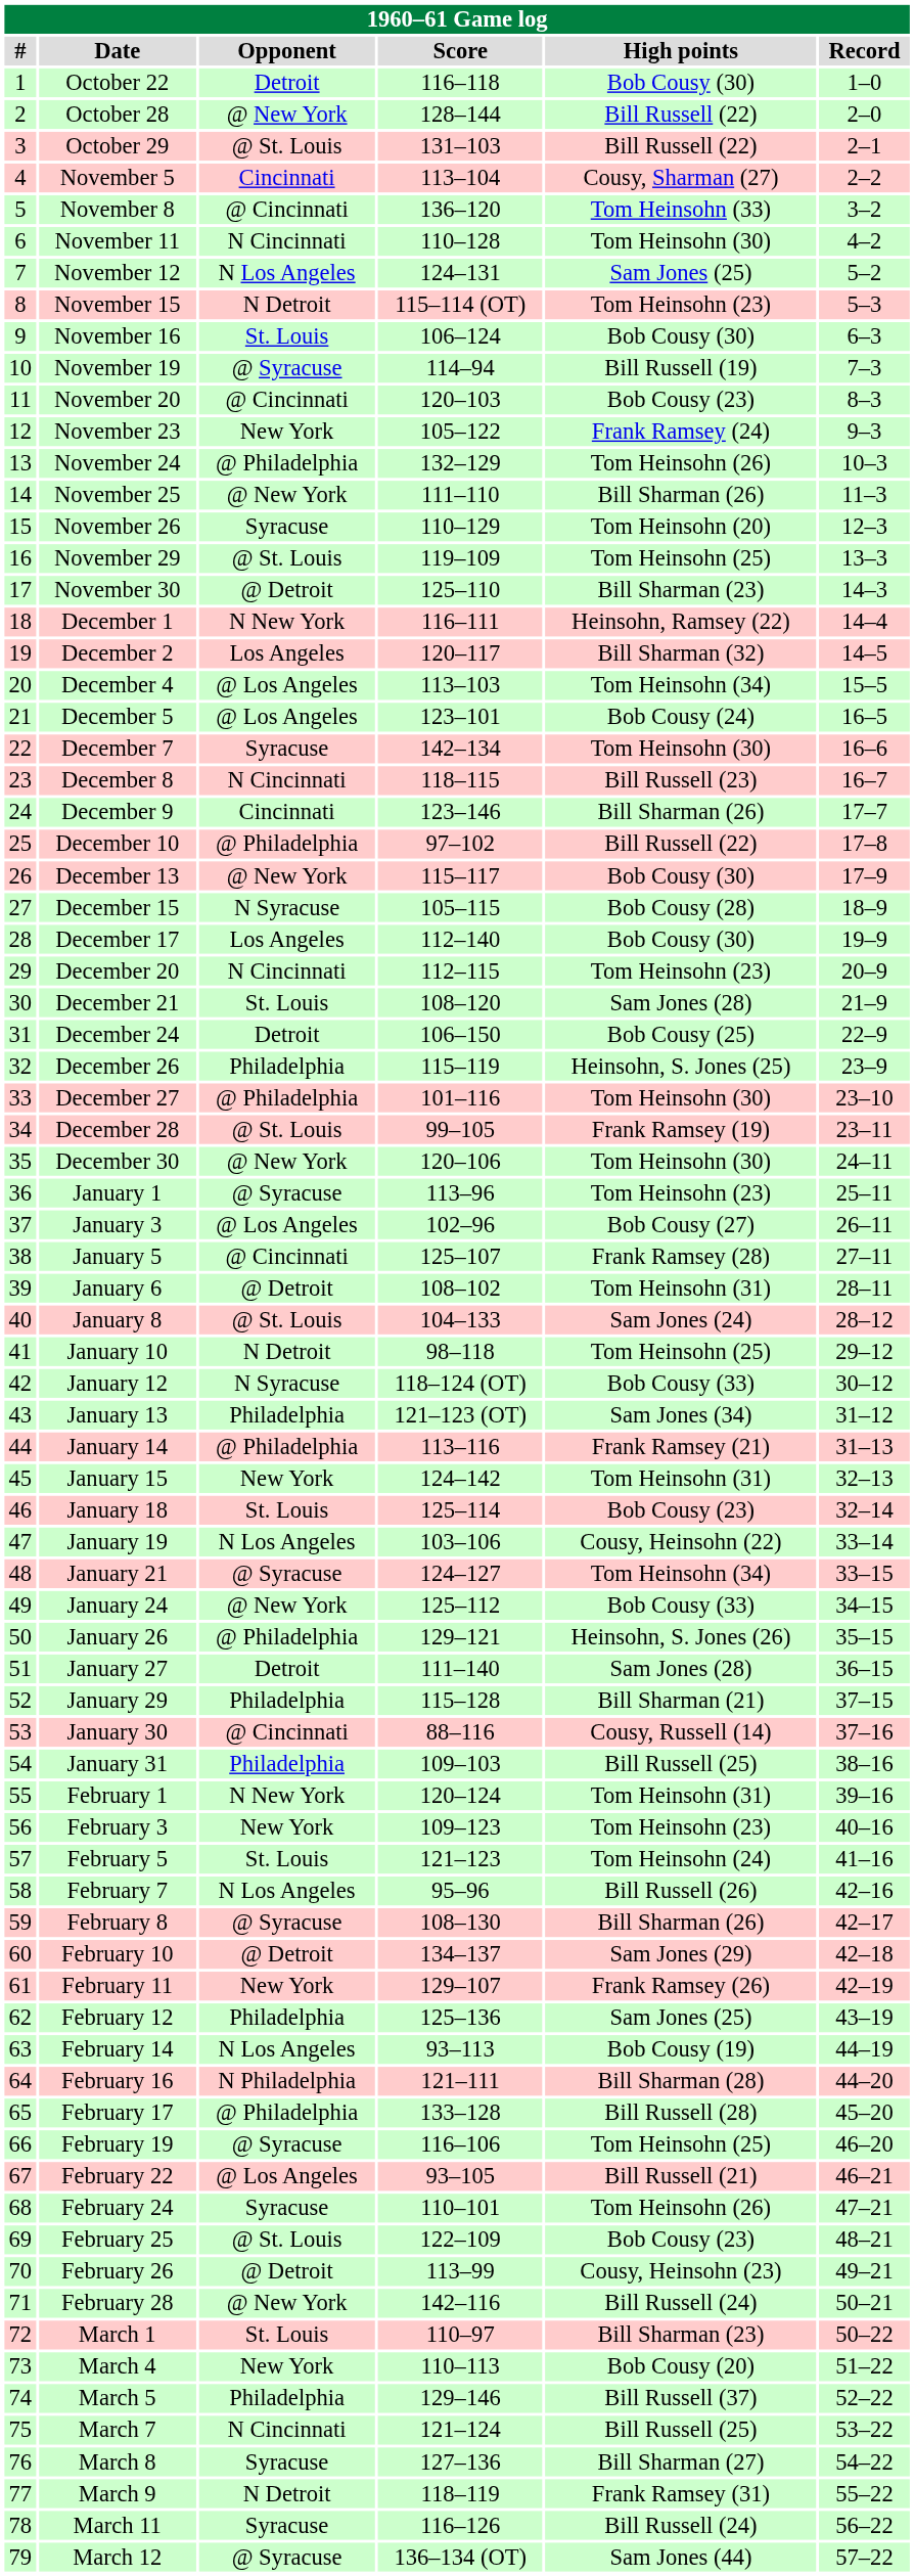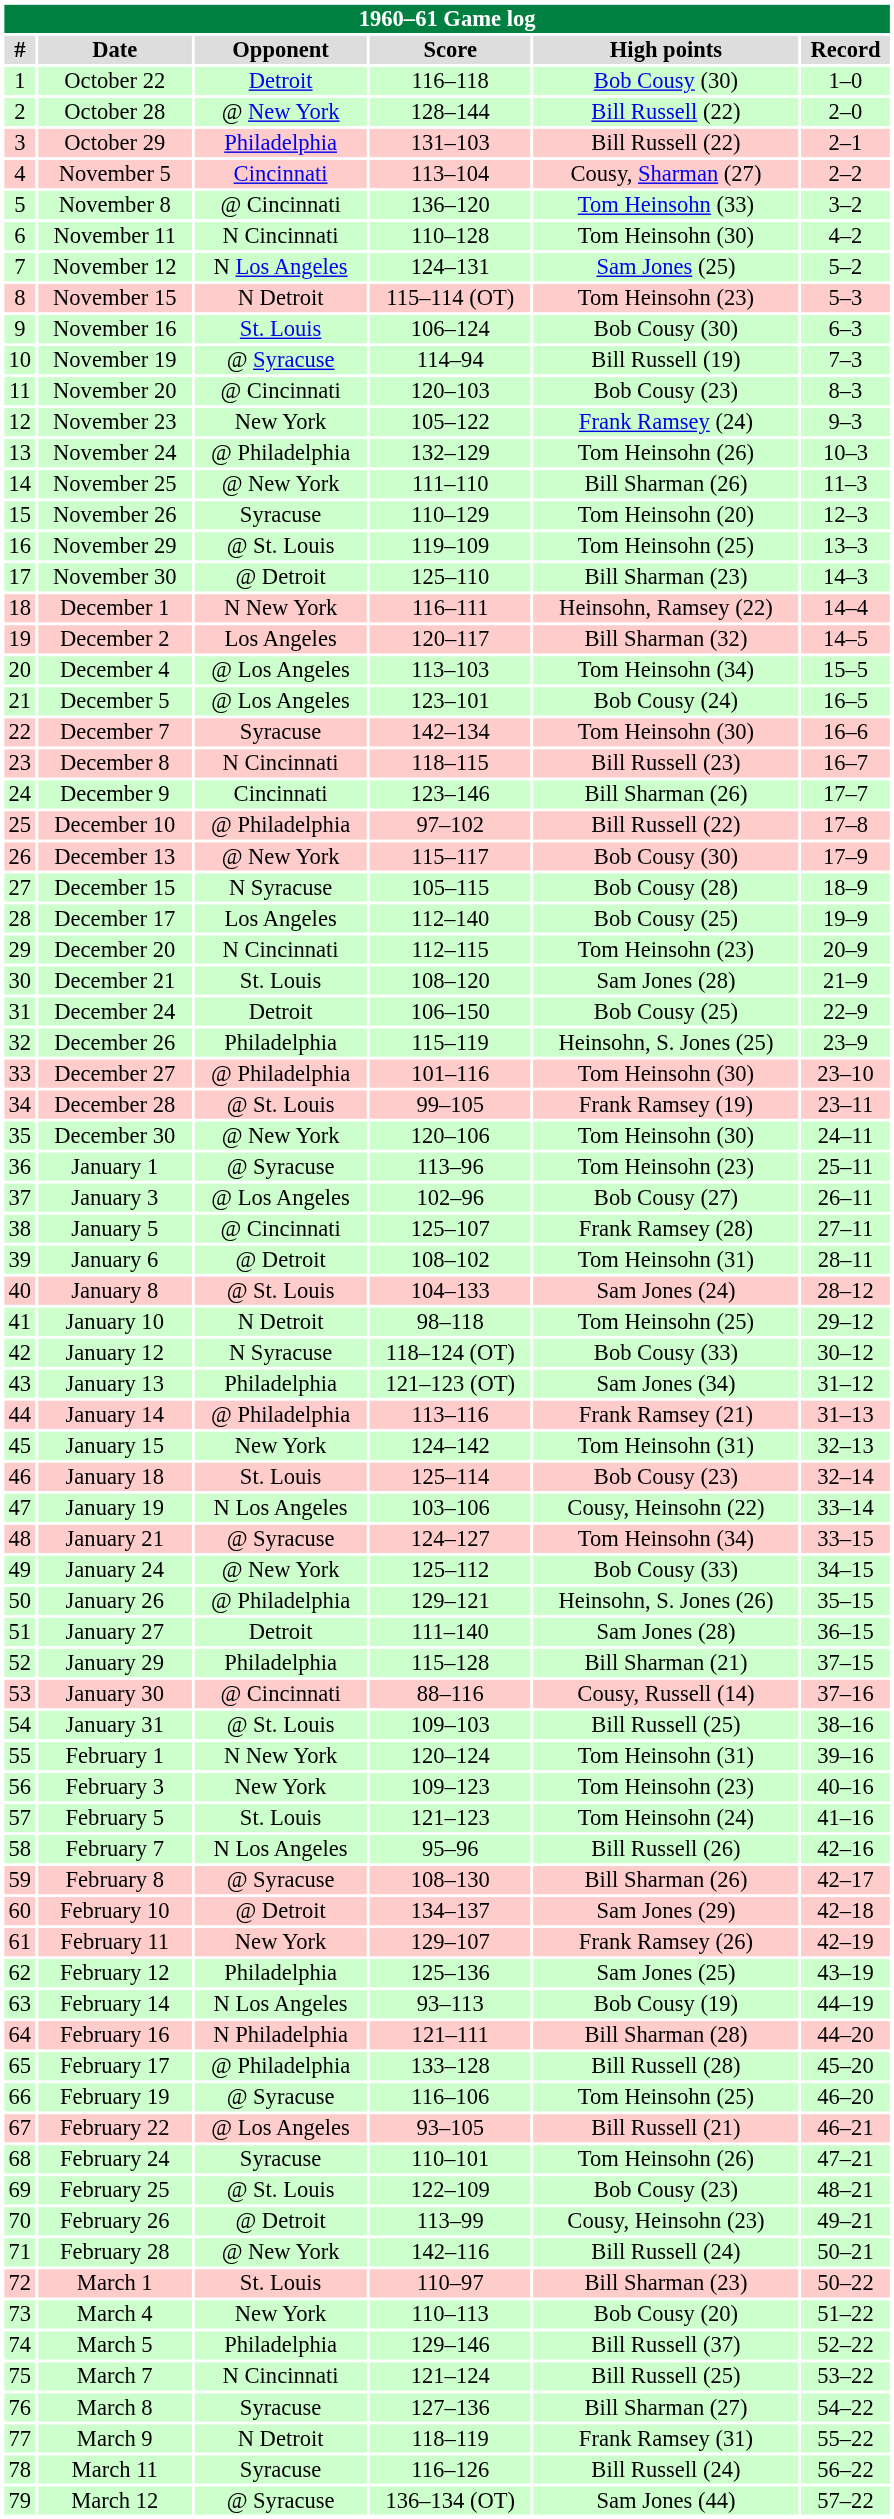October 29 | Opponent: @ St. Louis -> Philadelphia
December 17 | High points: Bob Cousy (30) -> Bob Cousy (25)
January 31 | Opponent: Philadelphia -> @ St. Louis
